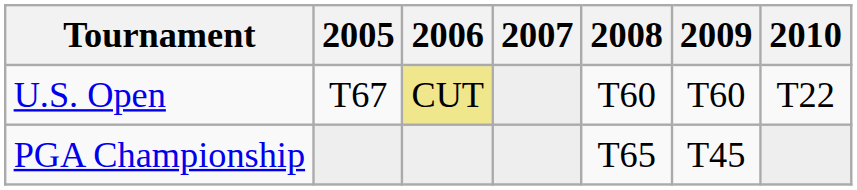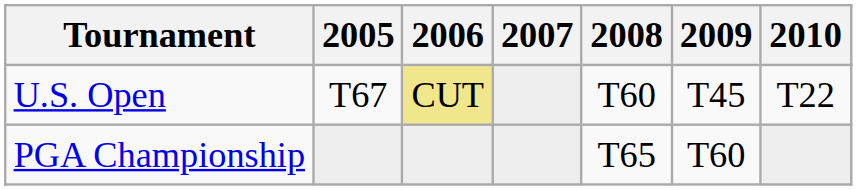U.S. Open | 2009: T60 -> T45
PGA Championship | 2009: T45 -> T60
